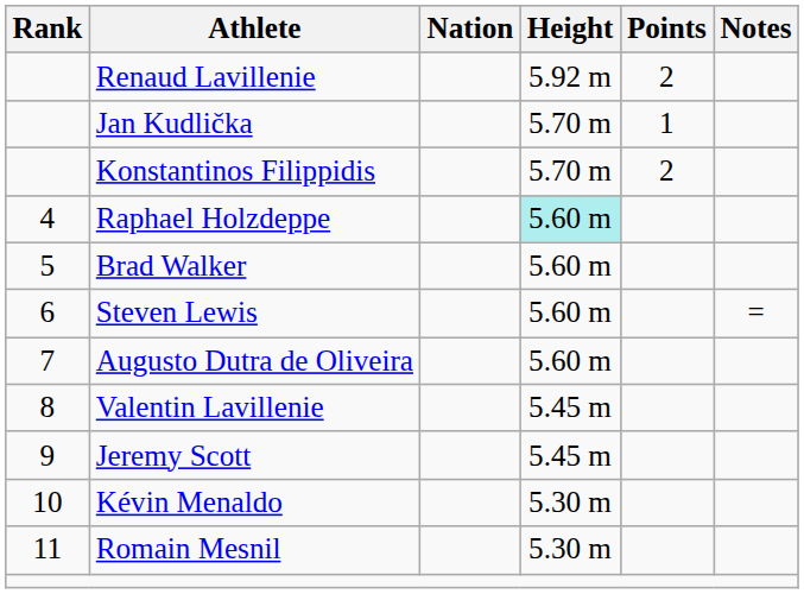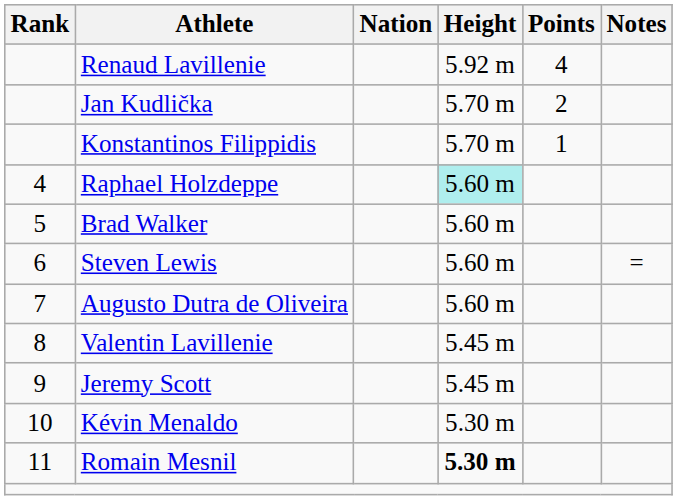Renaud Lavillenie | Points: 2 -> 4
Jan Kudlička | Points: 1 -> 2
Konstantinos Filippidis | Points: 2 -> 1
Romain Mesnil | Height: normal -> bold
